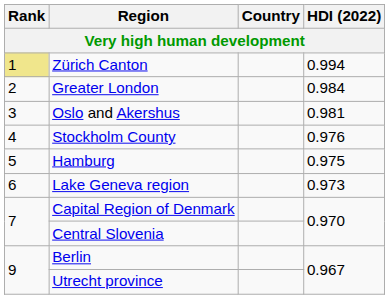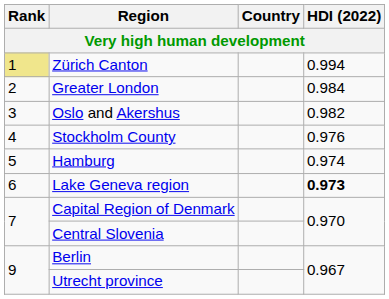Oslo and Akershus | HDI (2022): 0.981 -> 0.982
Hamburg | HDI (2022): 0.975 -> 0.974
Lake Geneva region | HDI (2022): normal -> bold
